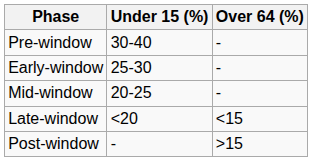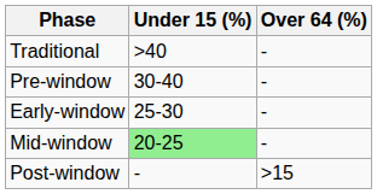+ row: Traditional | >40 | -
Mid-window | Under 15 (%): no background -> lightgreen background
- row: Late-window | <20 | <15
